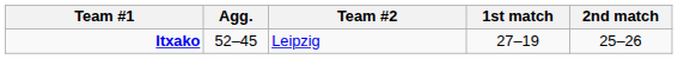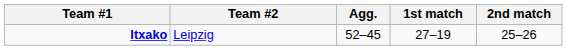columns swapped: Agg. <-> Team #2
